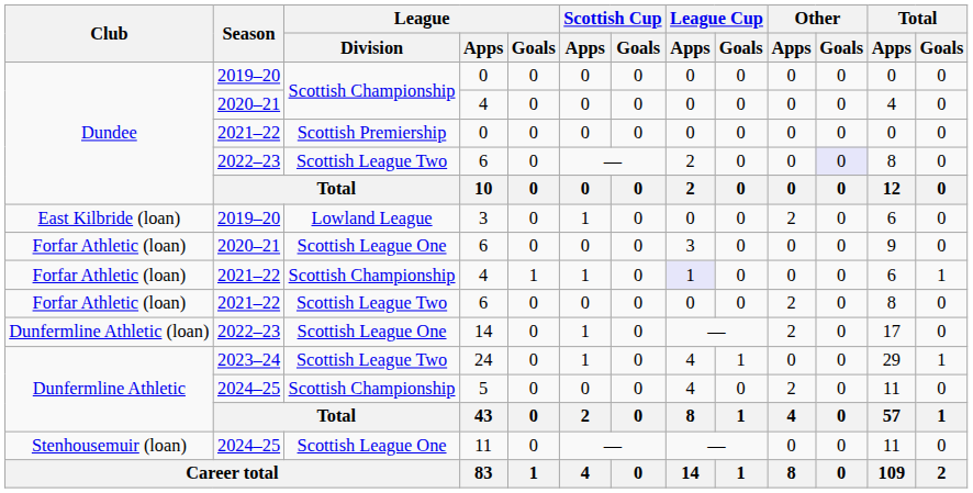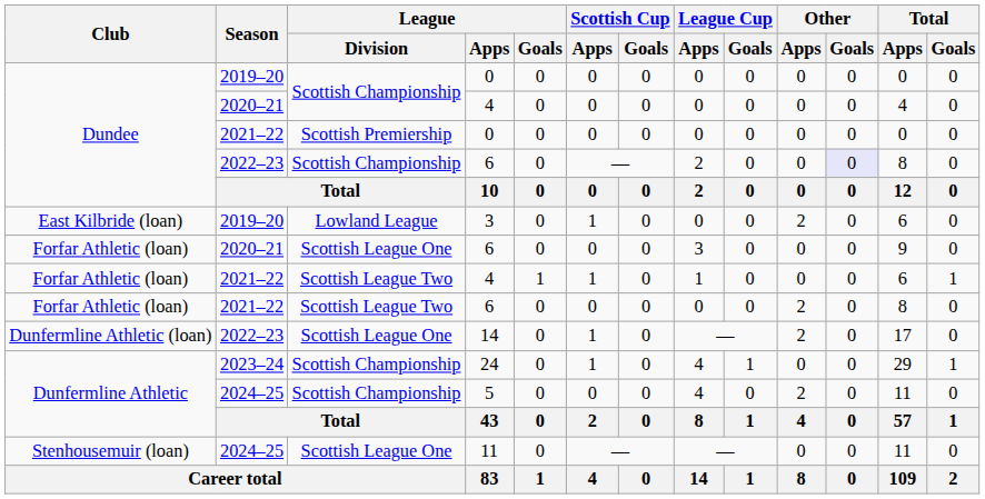2022–23 / 6 | League / Division: Scottish League Two -> Scottish Championship
2021–22 / 4 | League / Division: Scottish Championship -> Scottish League Two
2021–22 / 4 | League Cup / Apps: lavender background -> no background
24 | League / Division: Scottish League Two -> Scottish Championship
